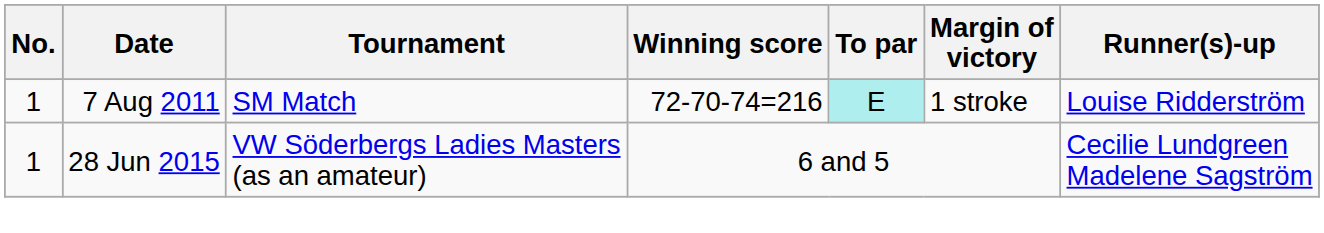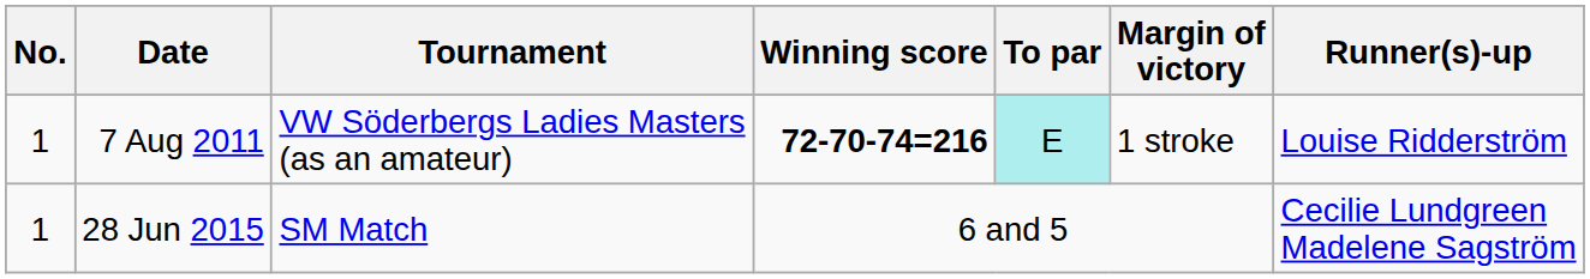7 Aug 2011 | Tournament: SM Match -> VW Söderbergs Ladies Masters (as an amateur)
7 Aug 2011 | Winning score: normal -> bold
28 Jun 2015 | Tournament: VW Söderbergs Ladies Masters (as an amateur) -> SM Match
